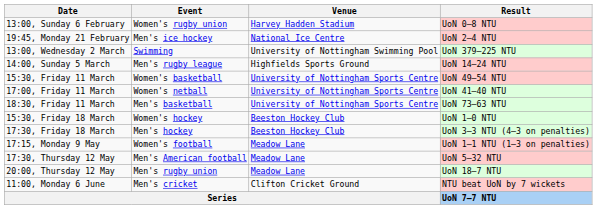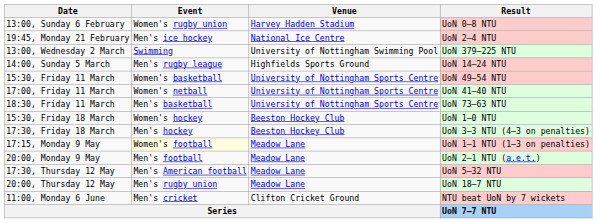17:15, Monday 9 May | Event: no background -> lightyellow background
+ row: 20:00, Monday 9 May | Men's football | Meadow Lane | UoN 2–1 NTU (a.e.t.)
